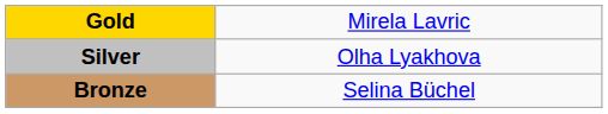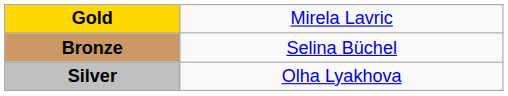rows swapped: Silver <-> Bronze
